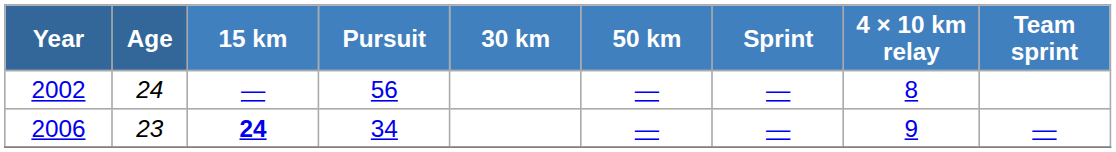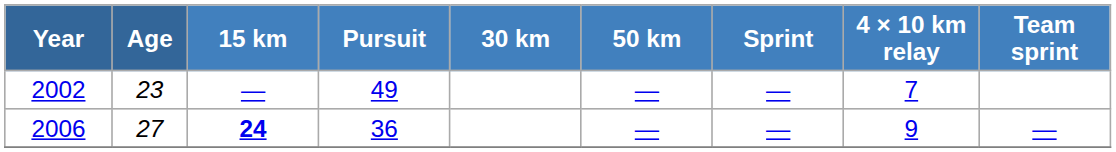2002 | Age: 24 -> 23
2002 | Pursuit: 56 -> 49
2002 | 4 × 10 km relay: 8 -> 7
2006 | Age: 23 -> 27
2006 | Pursuit: 34 -> 36
